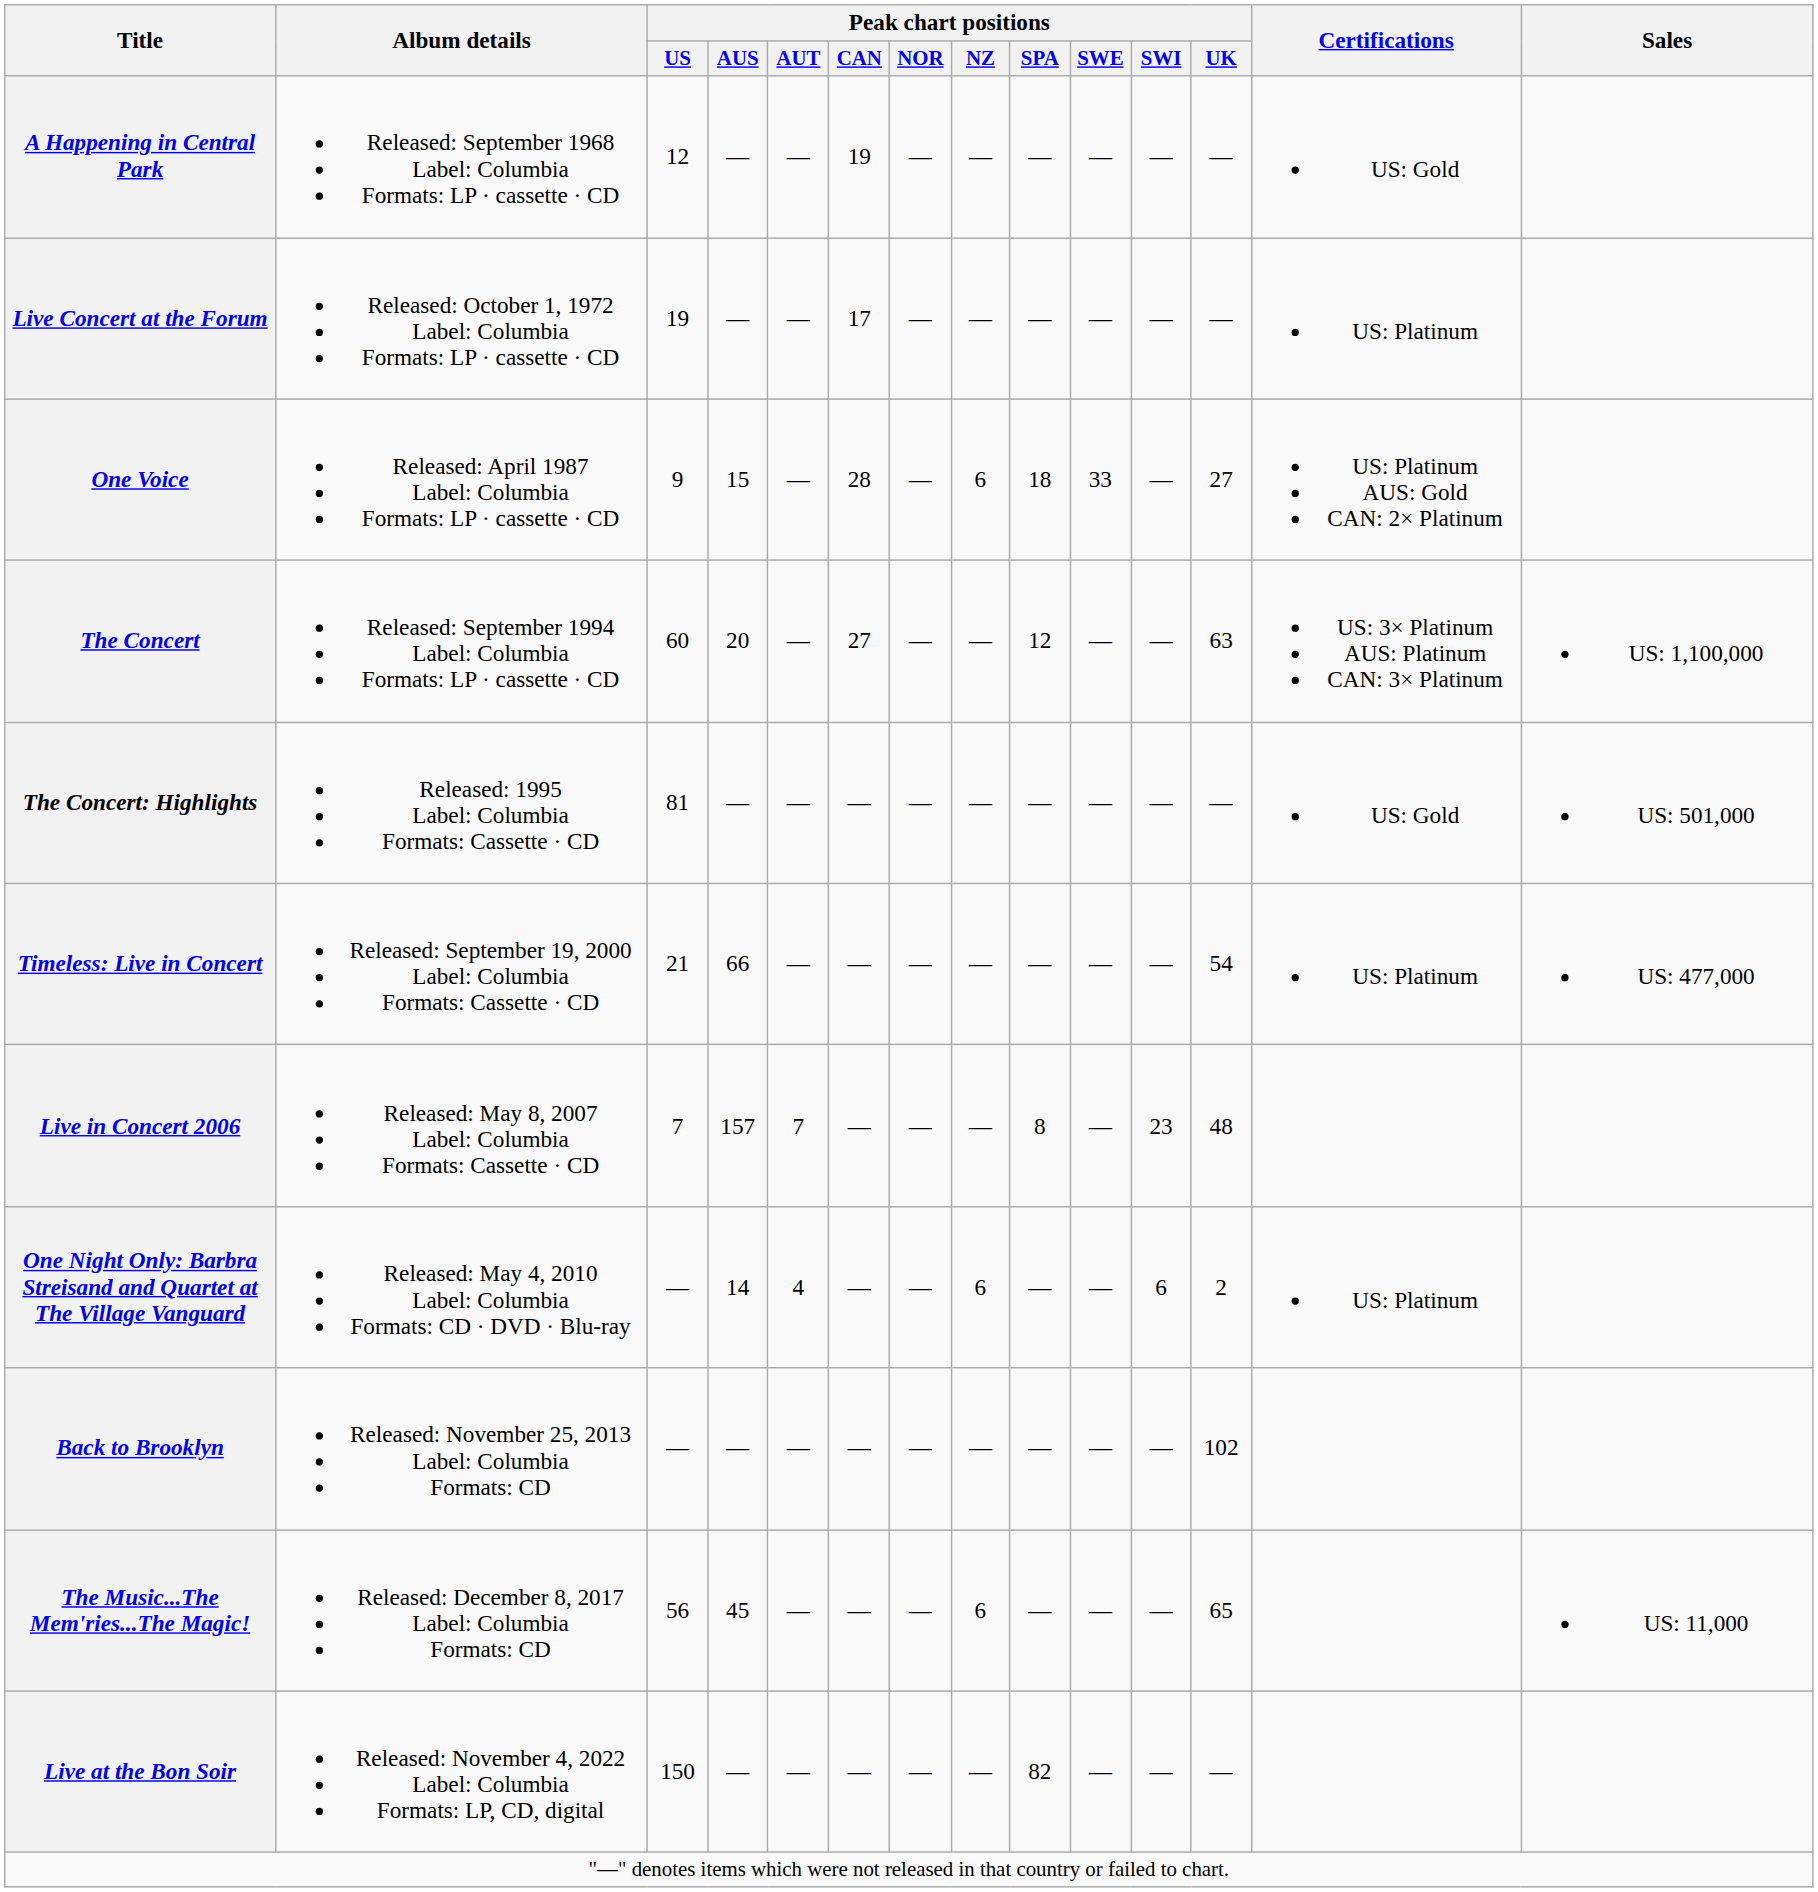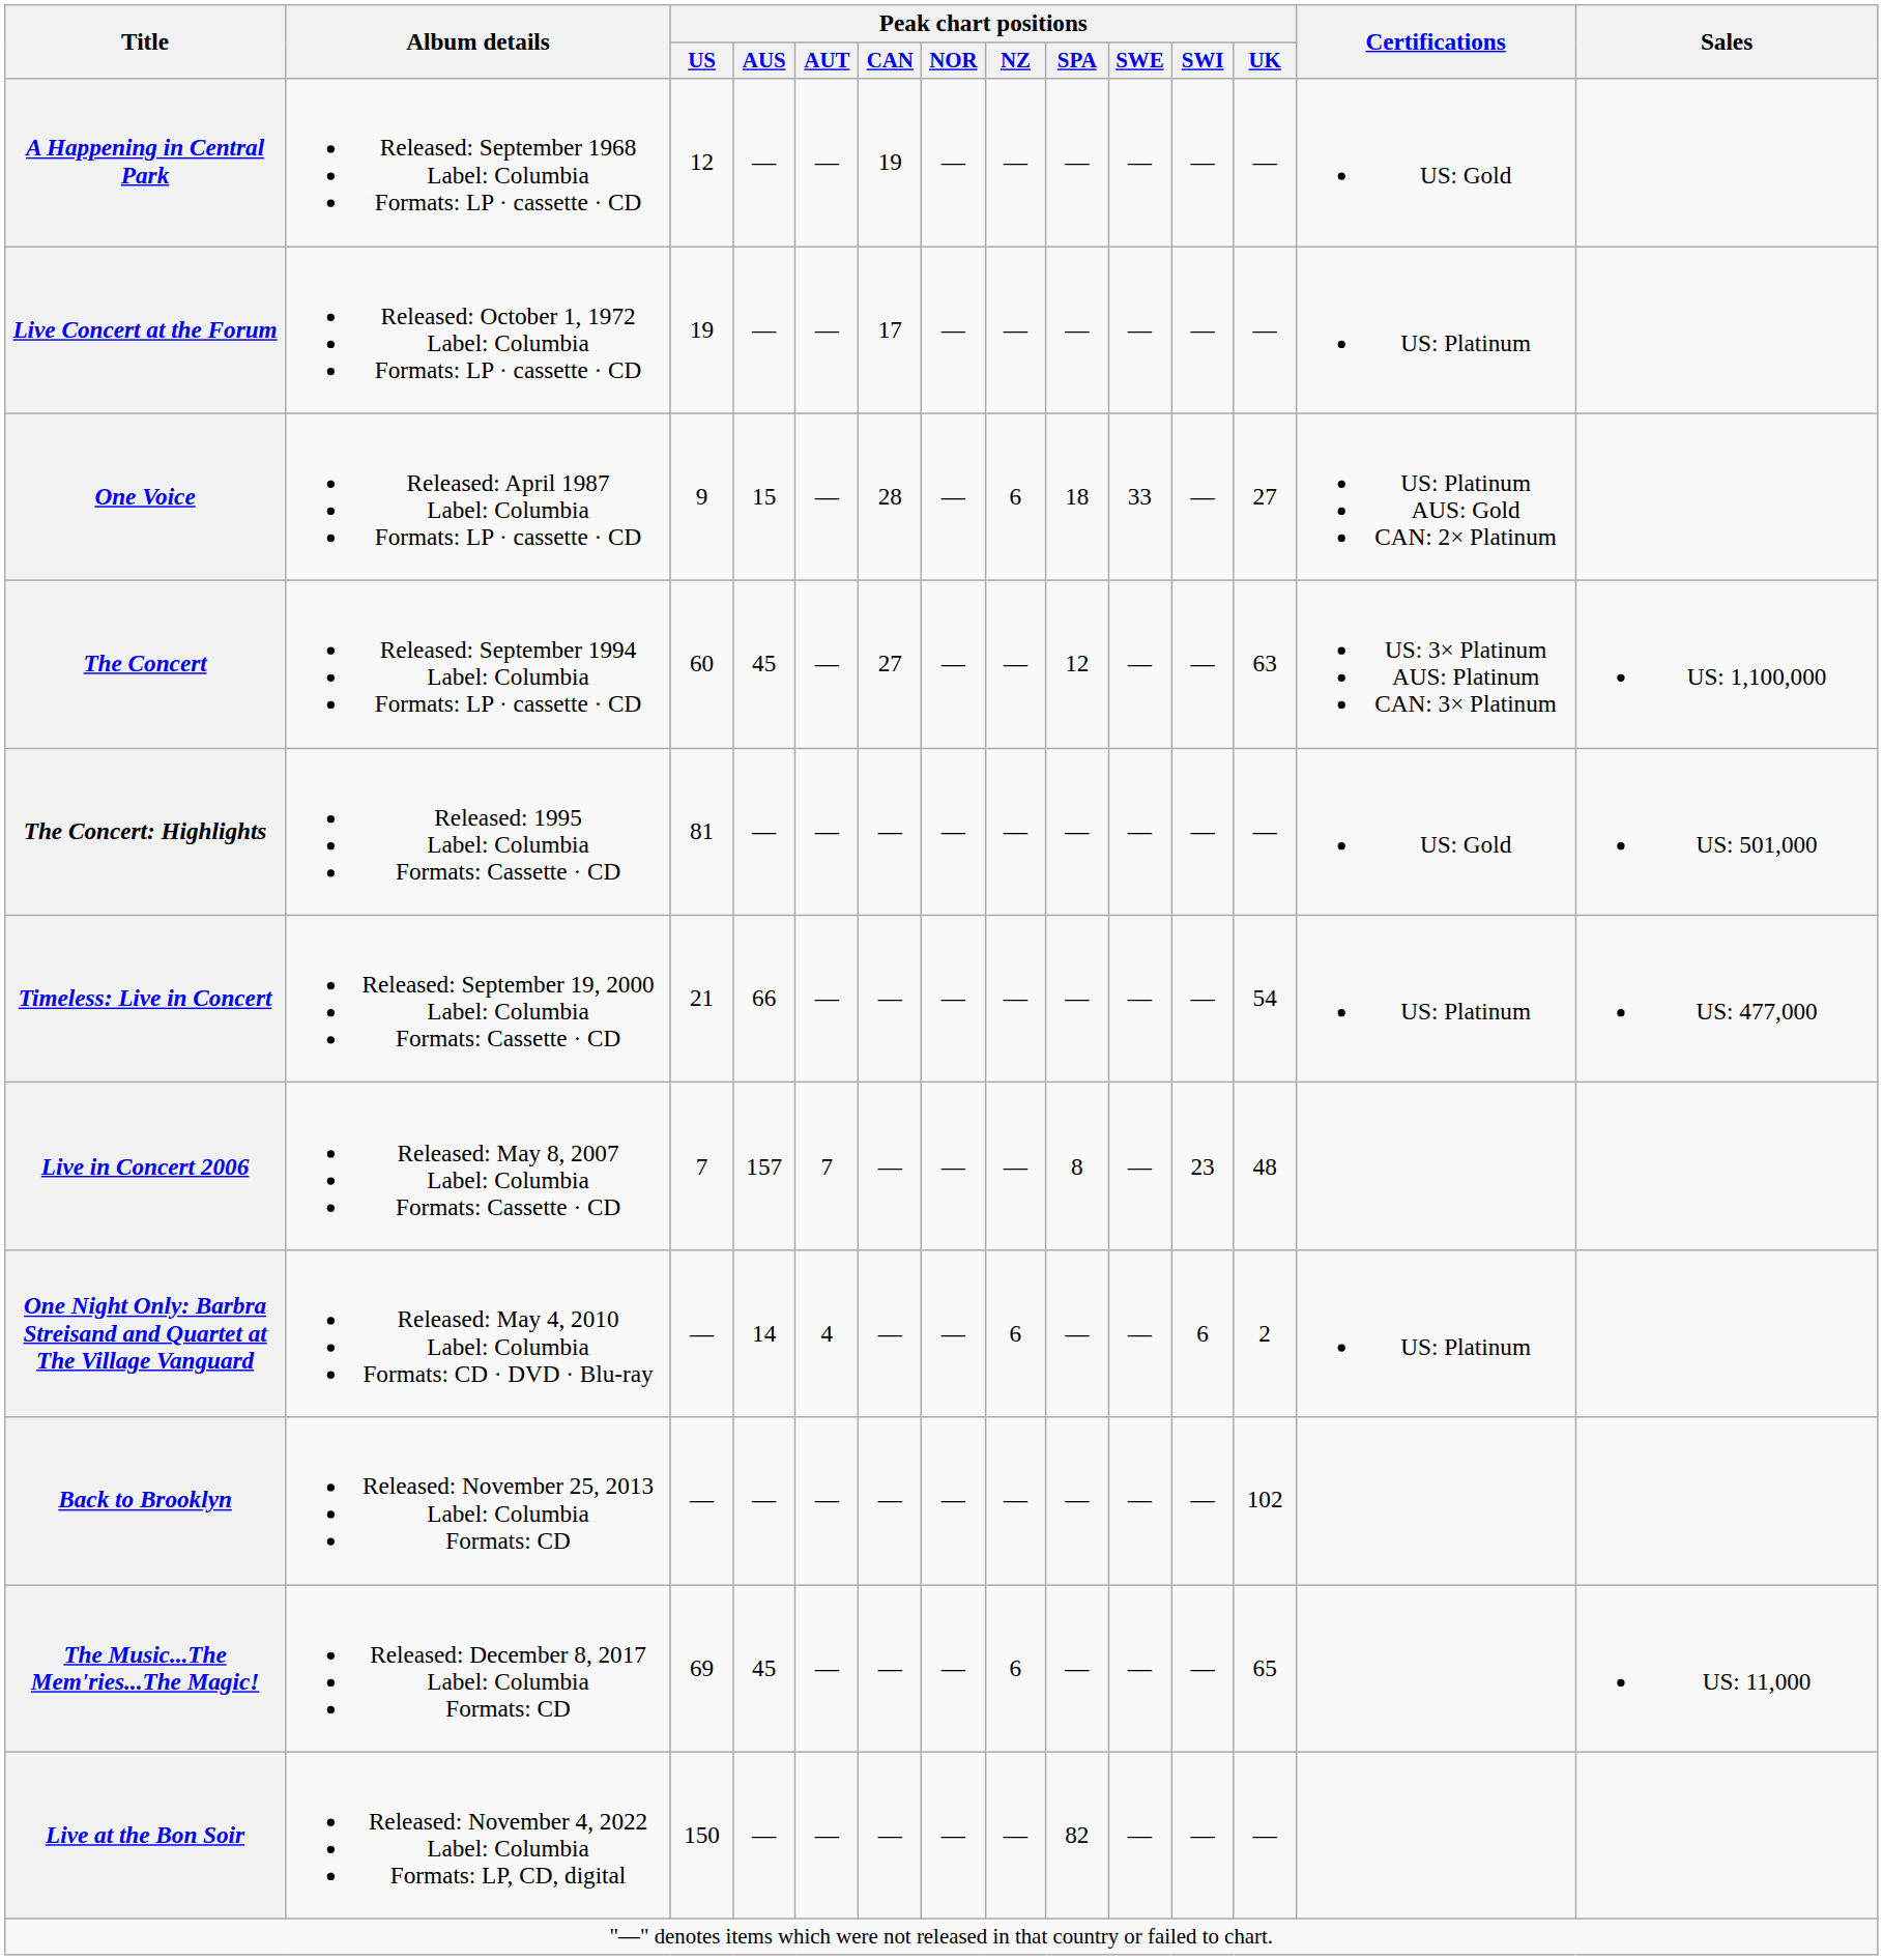The Concert | Peak chart positions / AUS: 20 -> 45
The Music...The Mem'ries...The Magic! | Peak chart positions / US: 56 -> 69
